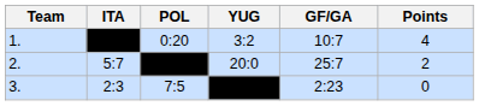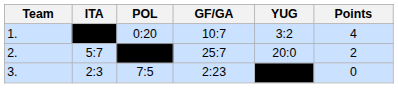columns swapped: YUG <-> GF/GA
